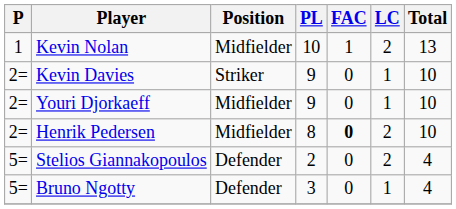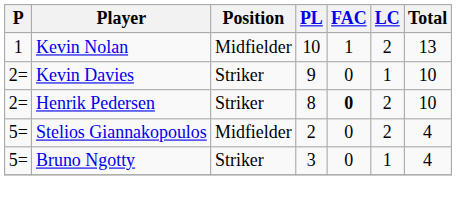- row: 2= | Youri Djorkaeff | Midfielder | 9 | 0 | 1 | 10
Henrik Pedersen | Position: Midfielder -> Striker
Stelios Giannakopoulos | Position: Defender -> Midfielder
Bruno Ngotty | Position: Defender -> Striker
